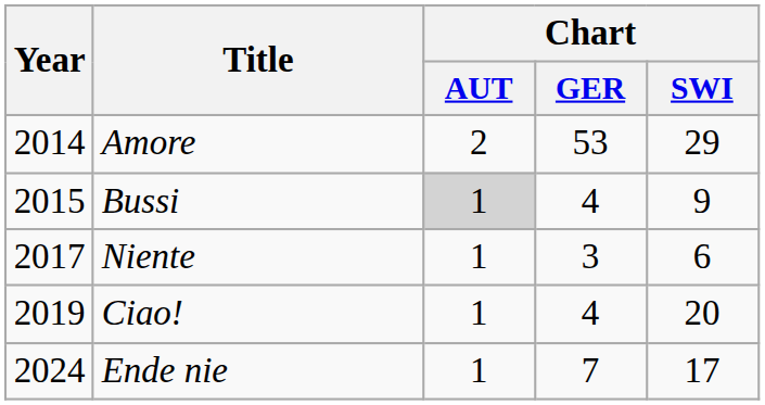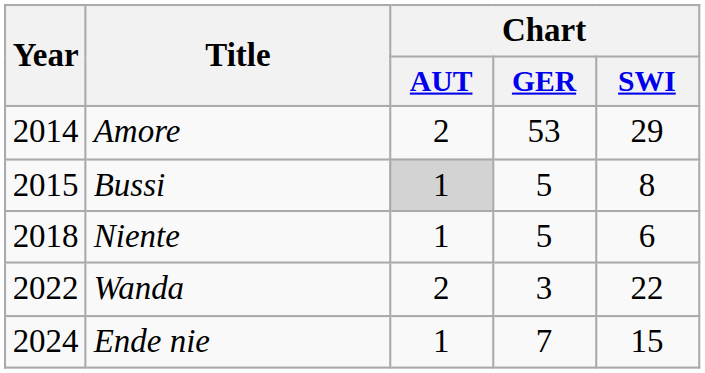Bussi | Chart / GER: 4 -> 5
Bussi | Chart / SWI: 9 -> 8
Niente | Year: 2017 -> 2018
Niente | Chart / GER: 3 -> 5
- row: 2019 | Ciao! | 1 | 4 | 20
+ row: 2022 | Wanda | 2 | 3 | 22
Ende nie | Chart / SWI: 17 -> 15
